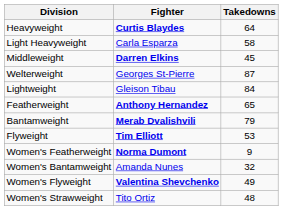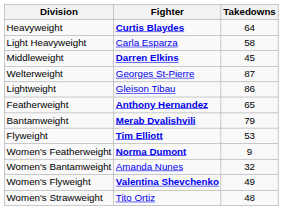Lightweight | Takedowns: 84 -> 86
